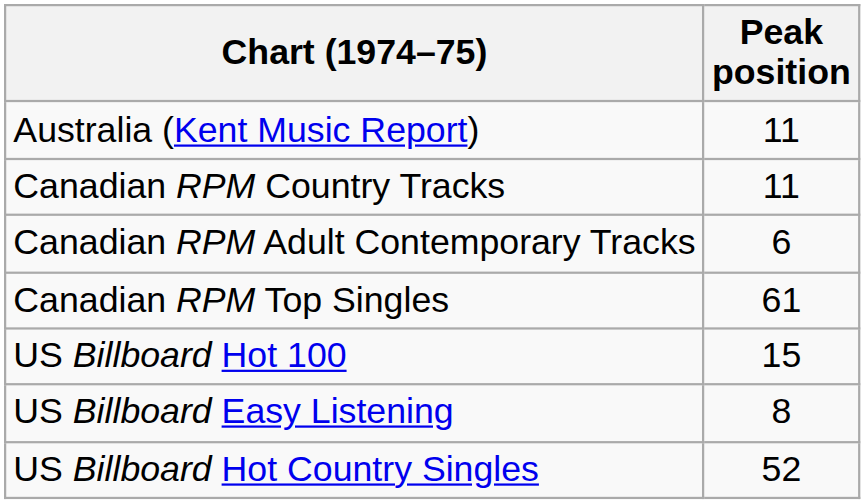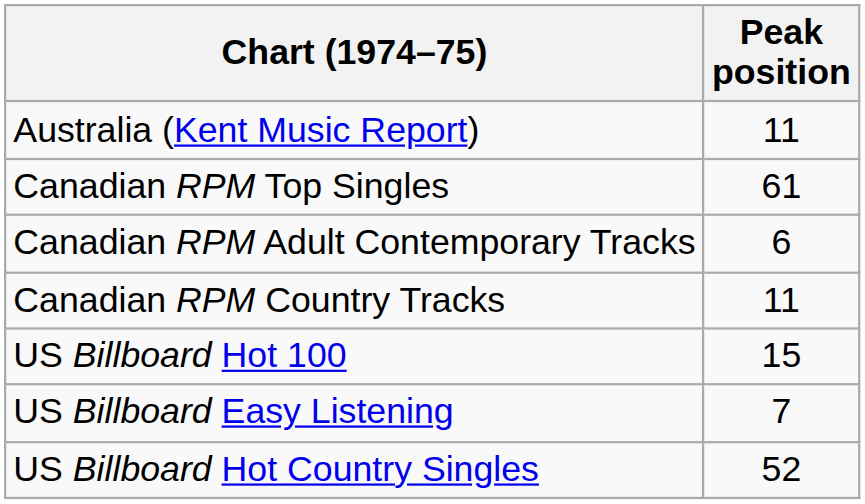rows swapped: Canadian RPM Top Singles <-> Canadian RPM Country Tracks
US Billboard Easy Listening | Peak position: 8 -> 7
